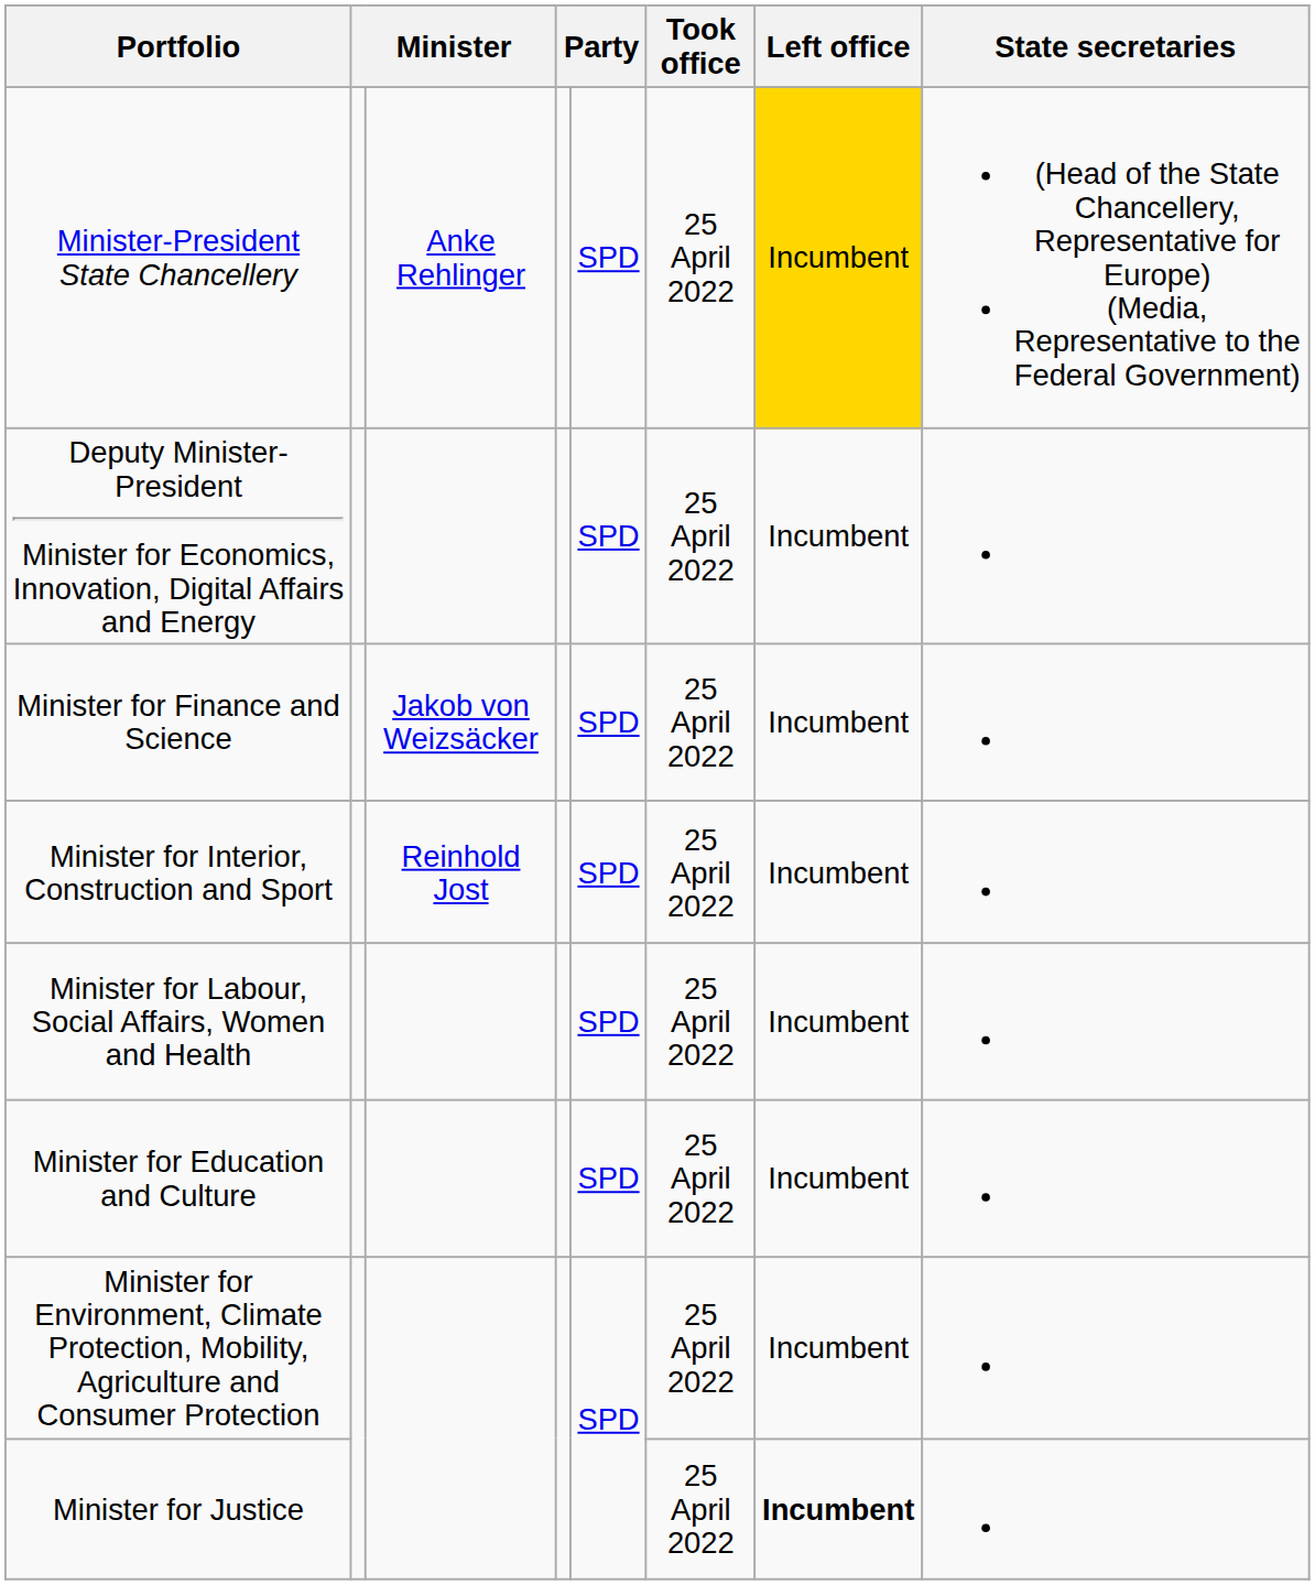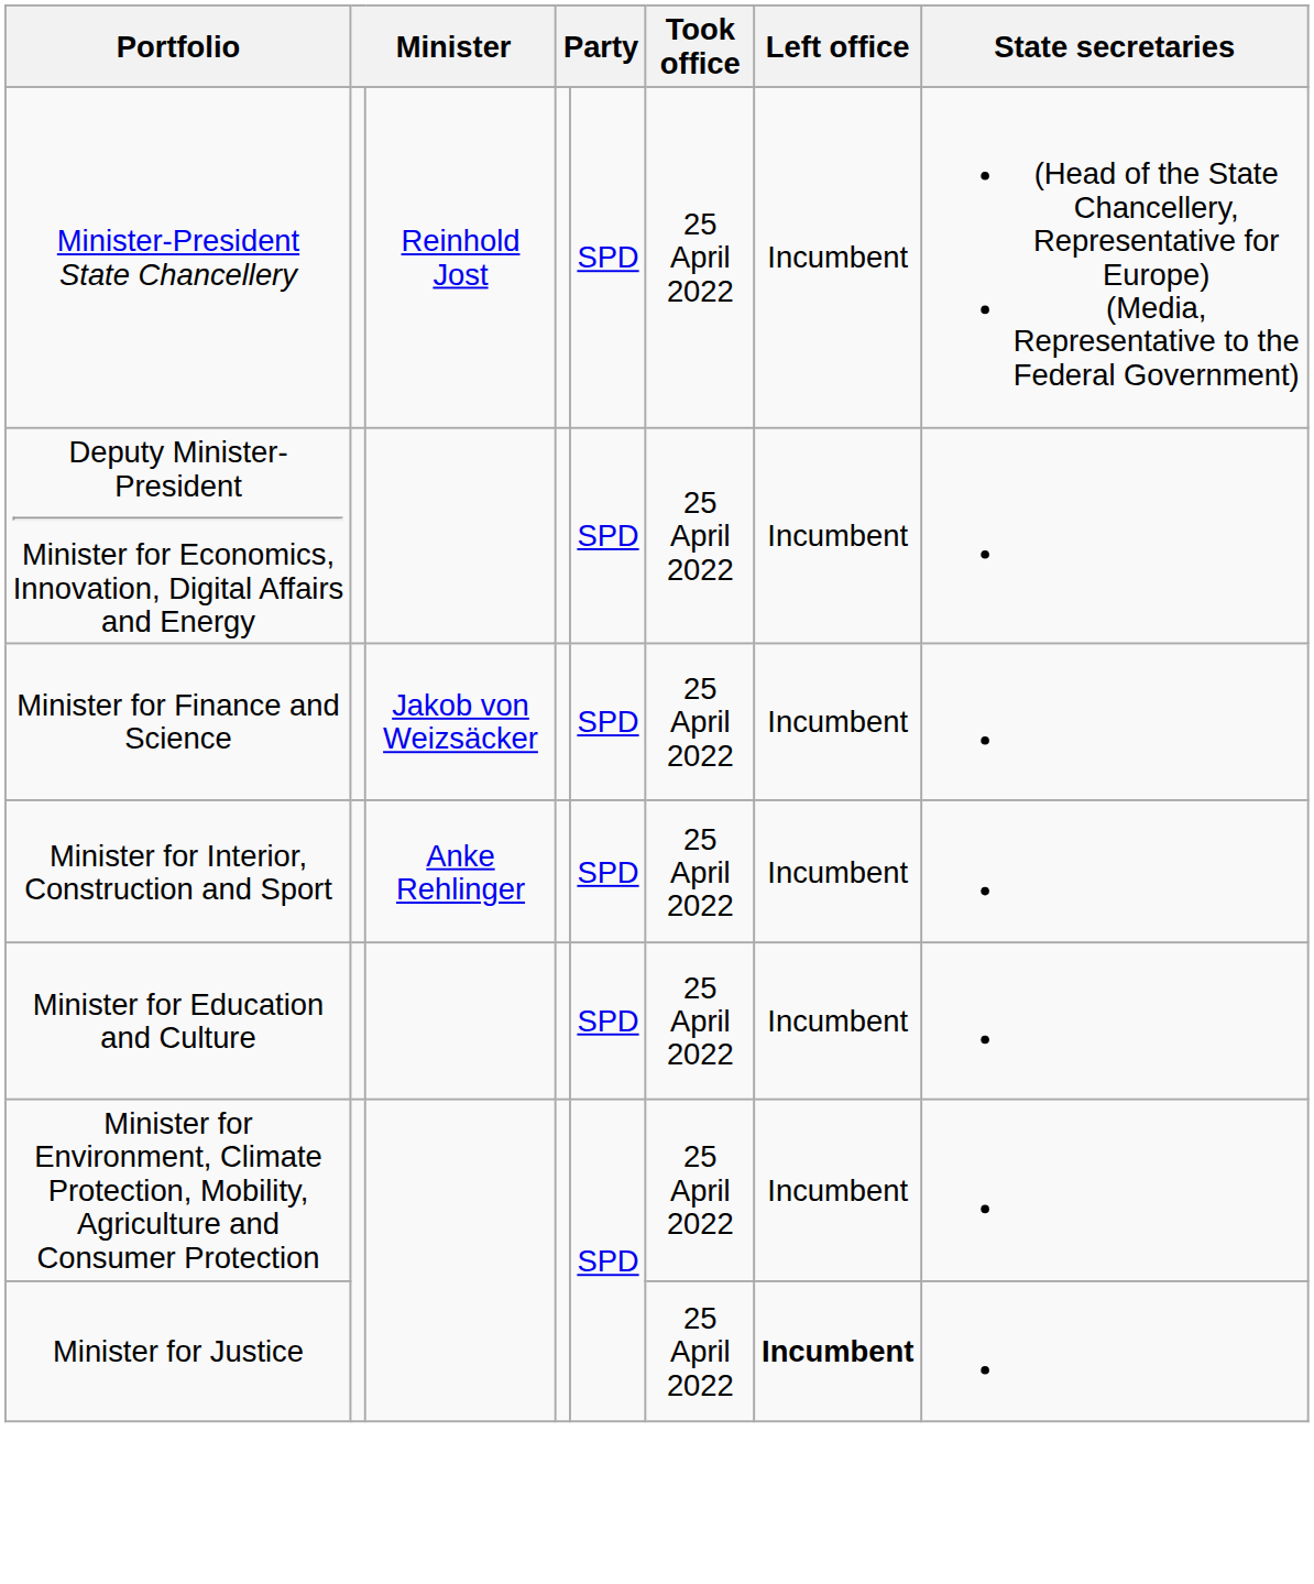Minister-President State Chancellery | column 3: Anke Rehlinger -> Reinhold Jost
Minister-President State Chancellery | Left office: gold background -> no background
Minister for Interior, Construction and Sport | column 3: Reinhold Jost -> Anke Rehlinger
- row: Minister for Labour, Social Affairs, Women and Health | SPD | 25 April 2022 | Incumbent
